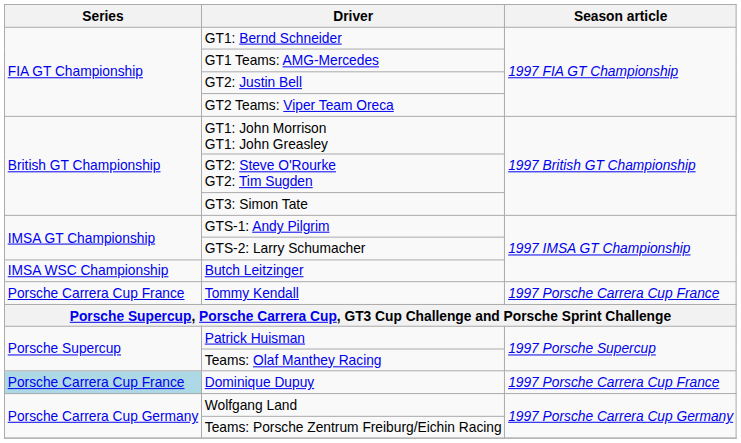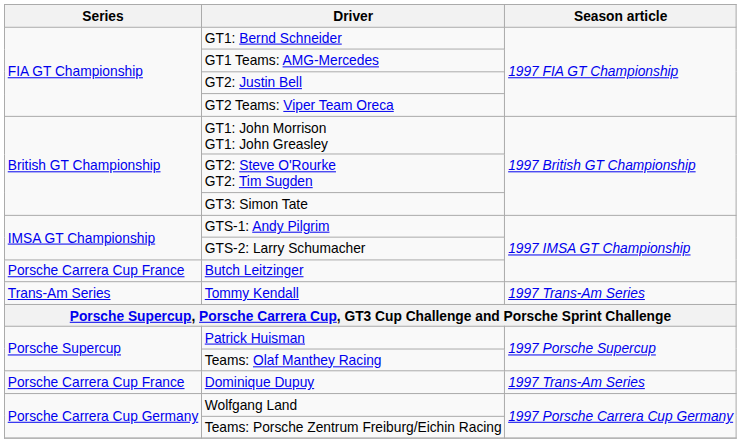Butch Leitzinger | Series: IMSA WSC Championship -> Porsche Carrera Cup France
Tommy Kendall | Series: Porsche Carrera Cup France -> Trans-Am Series
Tommy Kendall | Season article: 1997 Porsche Carrera Cup France -> 1997 Trans-Am Series
Dominique Dupuy | Series: lightblue background -> no background
Dominique Dupuy | Season article: 1997 Porsche Carrera Cup France -> 1997 Trans-Am Series
